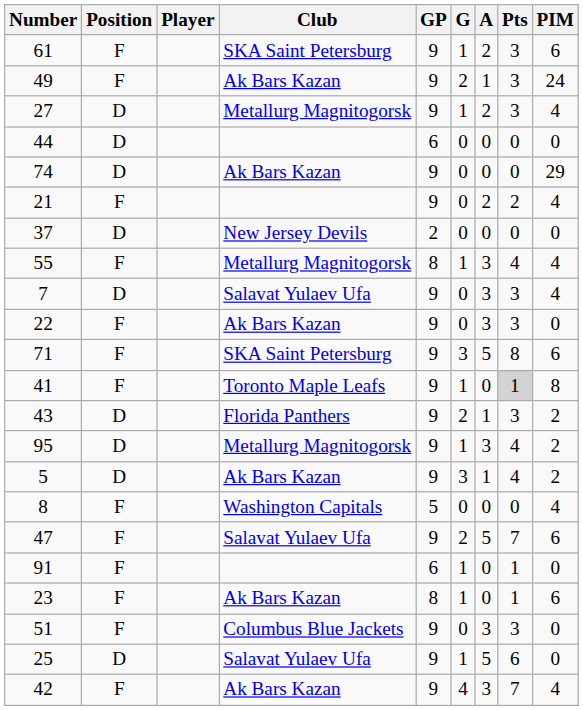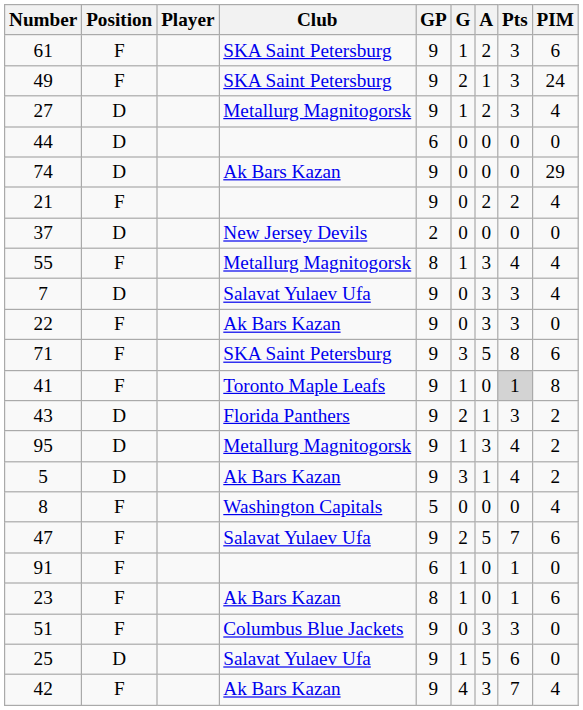49 | Club: Ak Bars Kazan -> SKA Saint Petersburg
